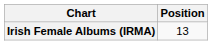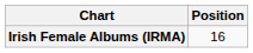Irish Female Albums (IRMA) | Position: 13 -> 16
